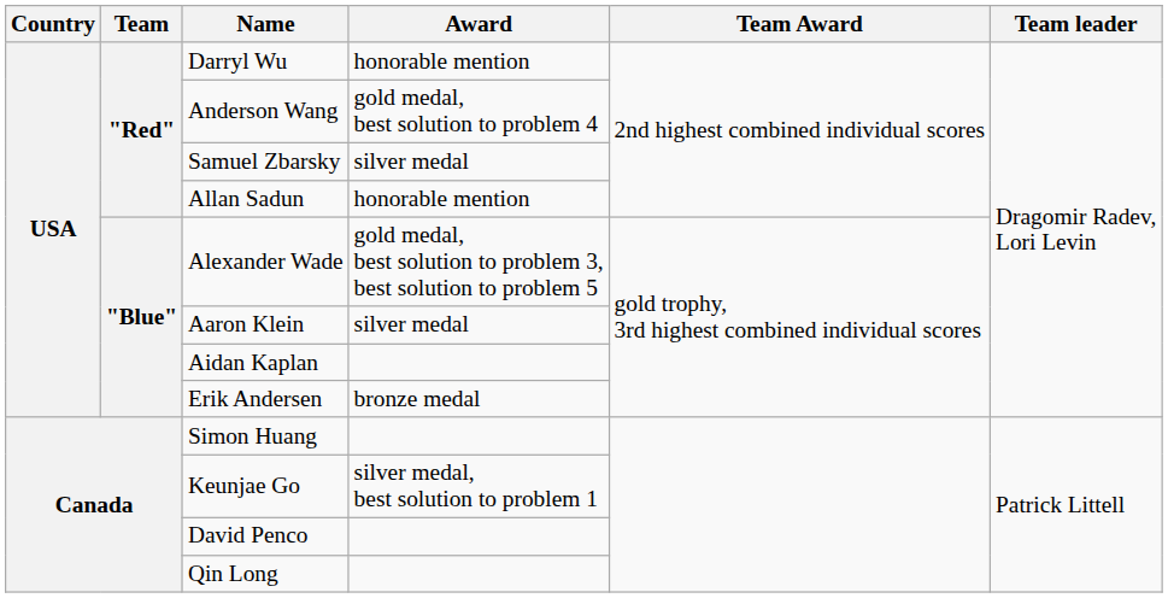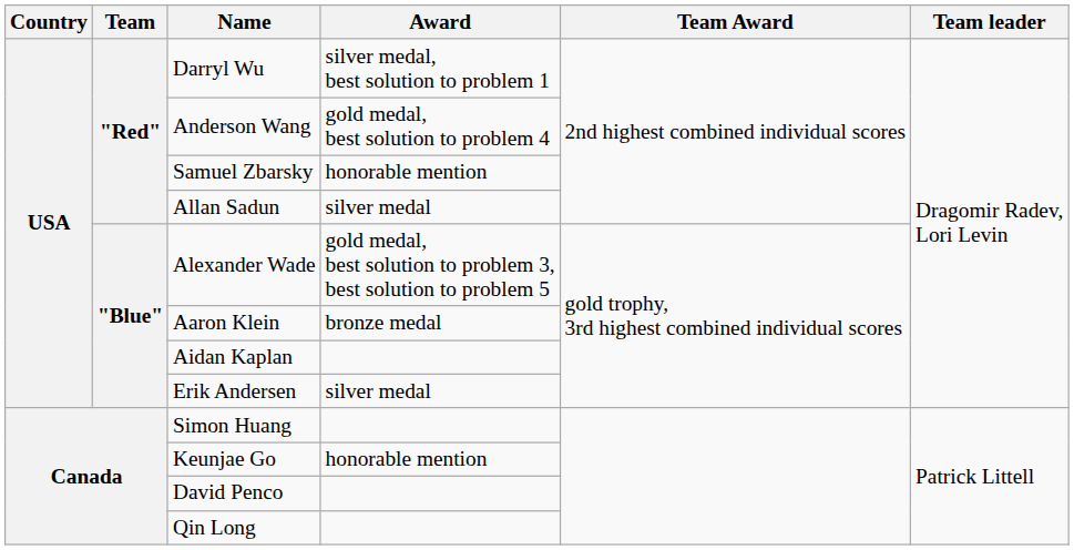Darryl Wu | Award: honorable mention -> silver medal, best solution to problem 1
Samuel Zbarsky | Award: silver medal -> honorable mention
Allan Sadun | Award: honorable mention -> silver medal
Aaron Klein | Award: silver medal -> bronze medal
Erik Andersen | Award: bronze medal -> silver medal
Keunjae Go | Award: silver medal, best solution to problem 1 -> honorable mention
